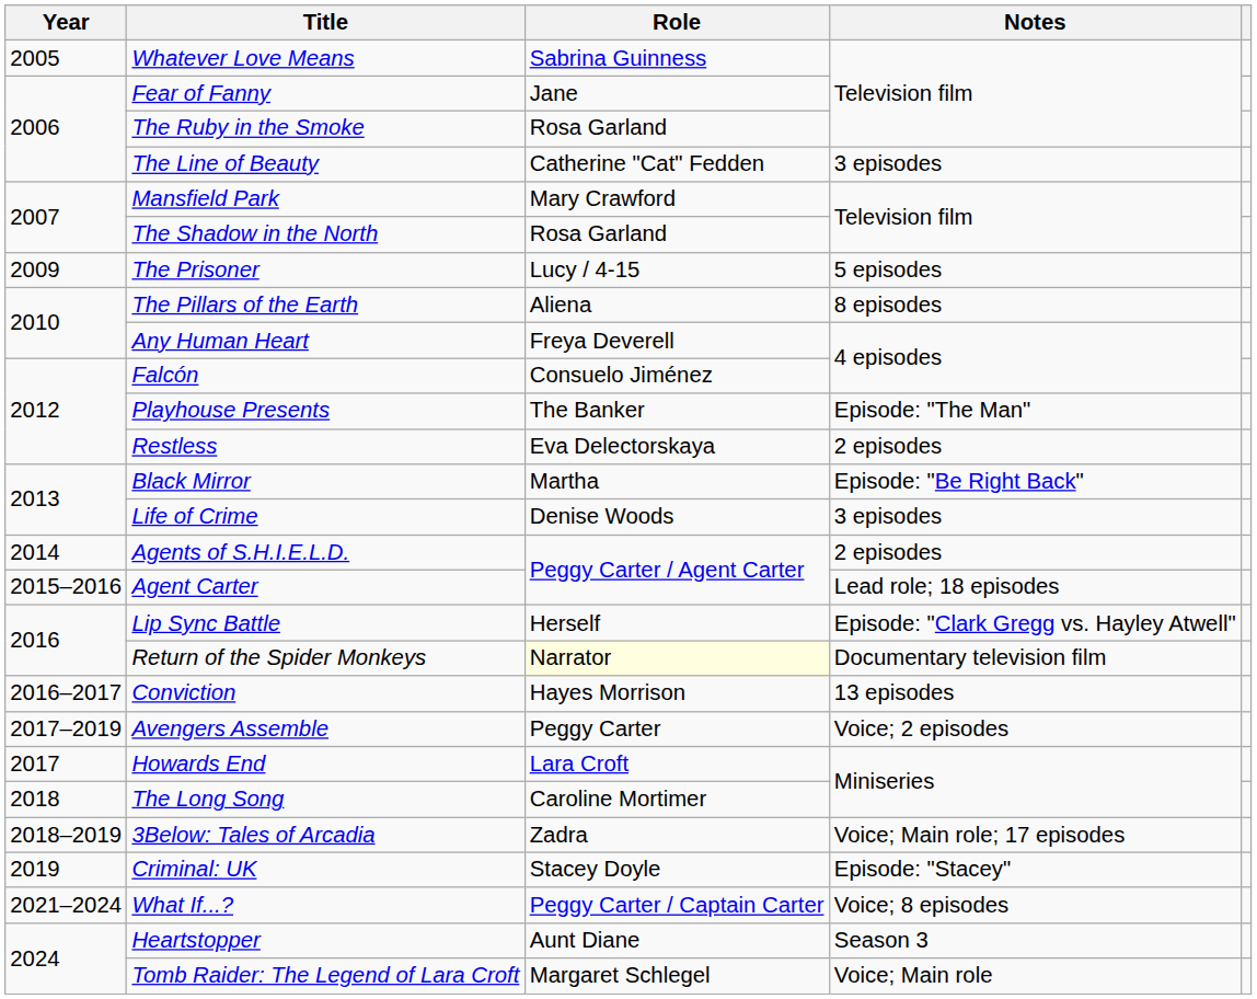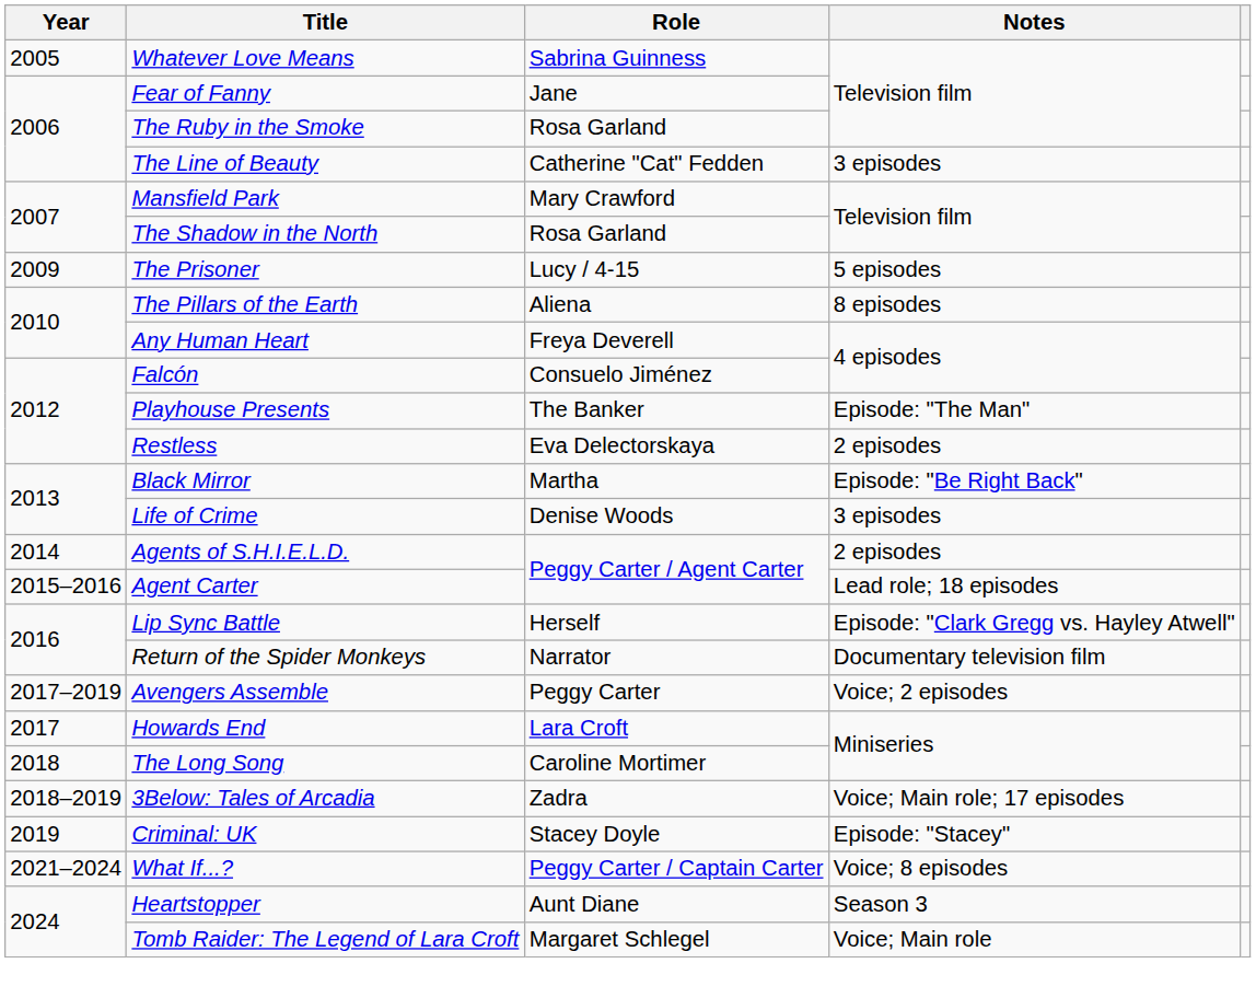Return of the Spider Monkeys | Role: lightyellow background -> no background
- row: 2016–2017 | Conviction | Hayes Morrison | 13 episodes
